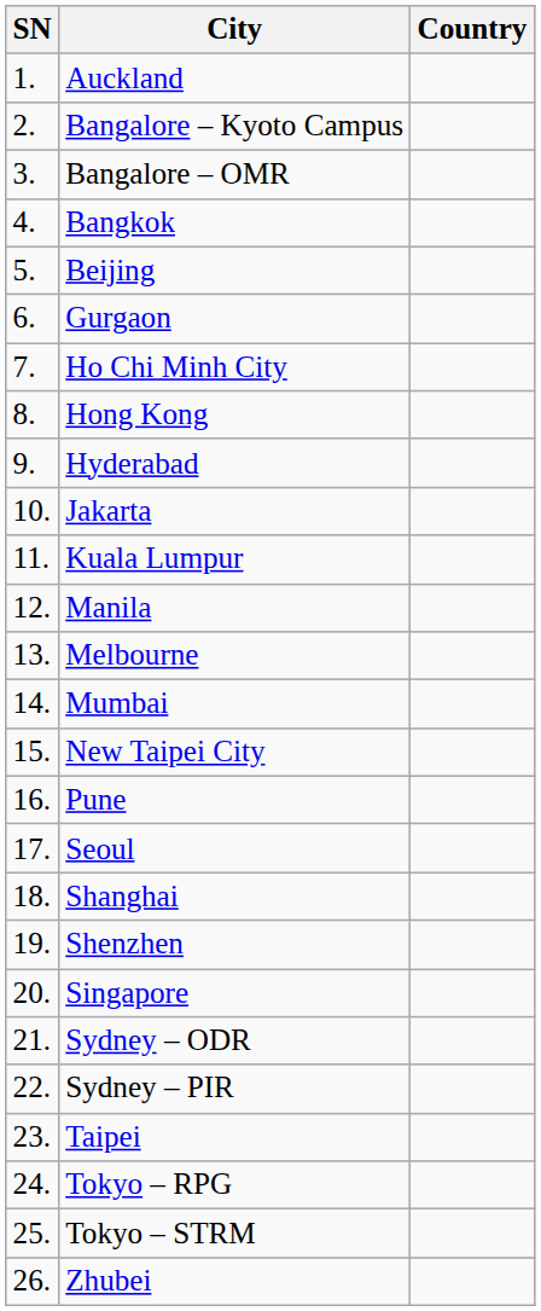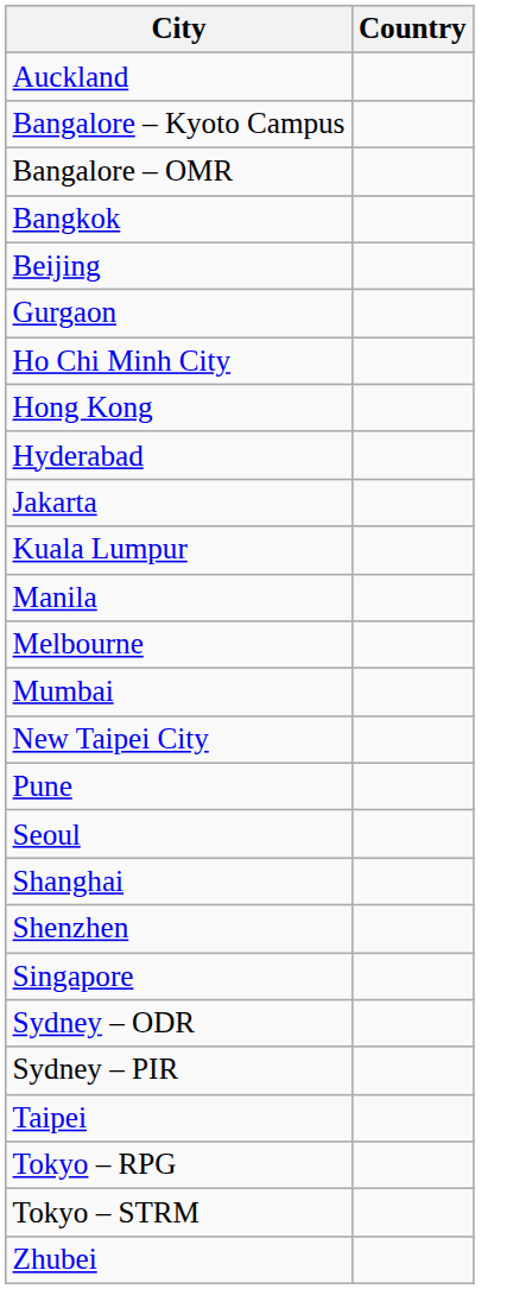- column: SN | 1. | 2. | 3. | 4. | 5. | 6. | 7. | 8. | 9. | 10. | 11. | 12. | 13. | 14. | 15. | 16. | 17. | 18. | 19. | 20. | 21. | 22. | 23. | 24. | 25. | 26.
